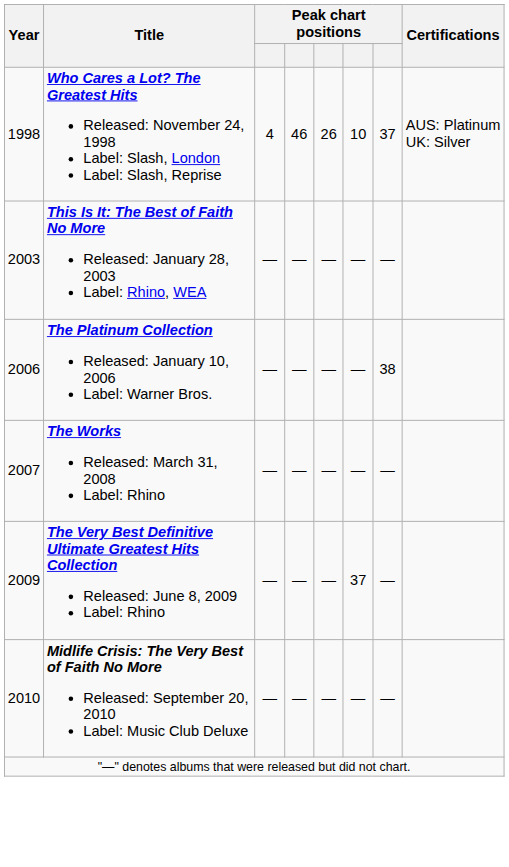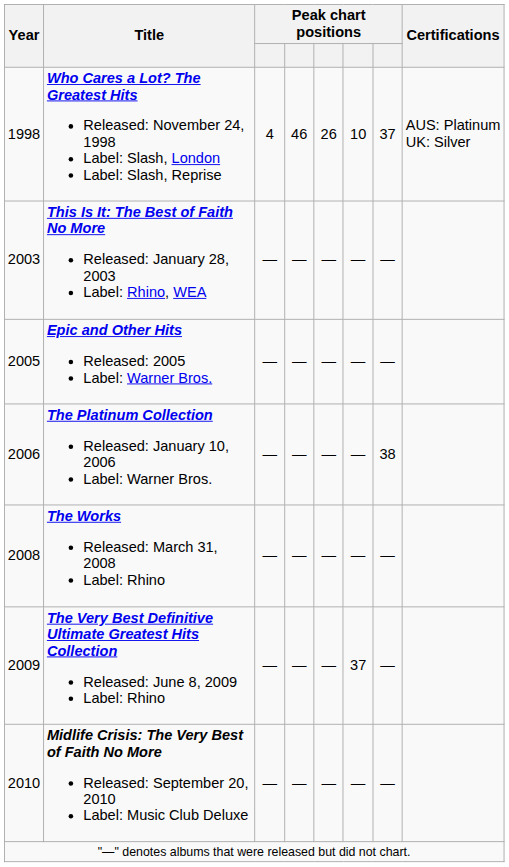+ row: 2005 | Epic and Other Hits Released: 2005 Label: Warner Bros. | — | — | — | — | —
The Works Released: March 31, 2008 Label: Rhino | Year: 2007 -> 2008
